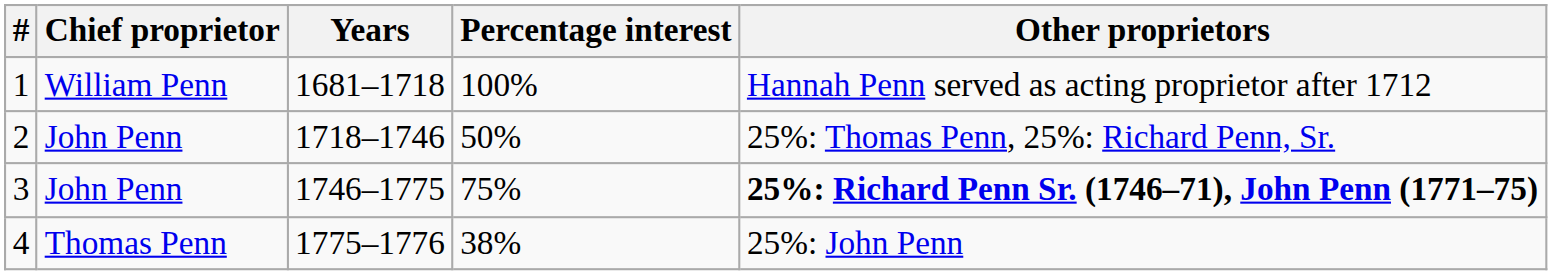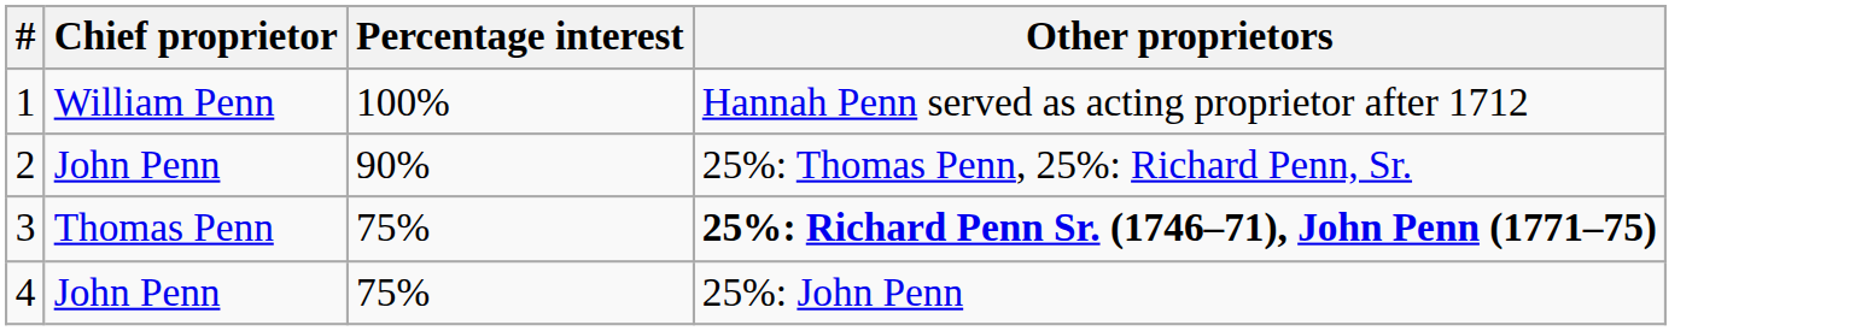- column: Years | 1681–1718 | 1718–1746 | 1746–1775 | 1775–1776
2 | Percentage interest: 50% -> 90%
3 | Chief proprietor: John Penn -> Thomas Penn
4 | Chief proprietor: Thomas Penn -> John Penn
4 | Percentage interest: 38% -> 75%
